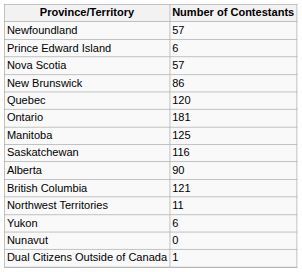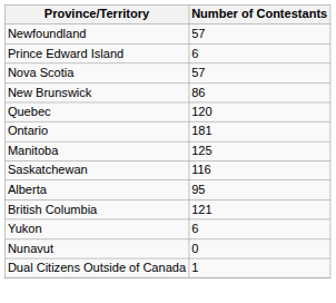Alberta | Number of Contestants: 90 -> 95
- row: Northwest Territories | 11
